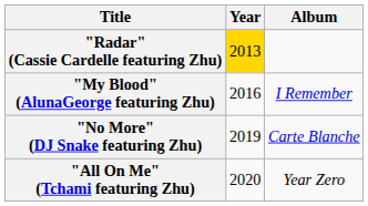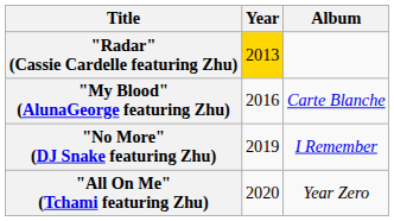"My Blood" (AlunaGeorge featuring Zhu) | Album: I Remember -> Carte Blanche
"No More" (DJ Snake featuring Zhu) | Album: Carte Blanche -> I Remember
